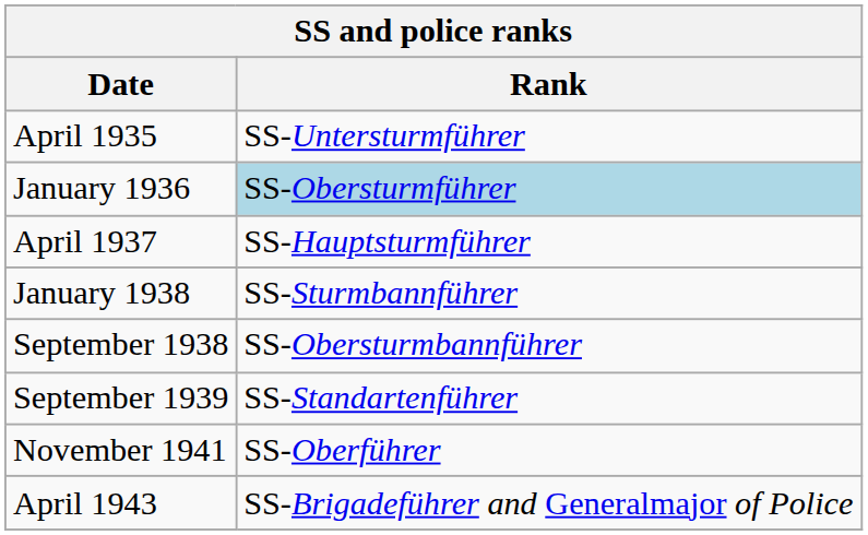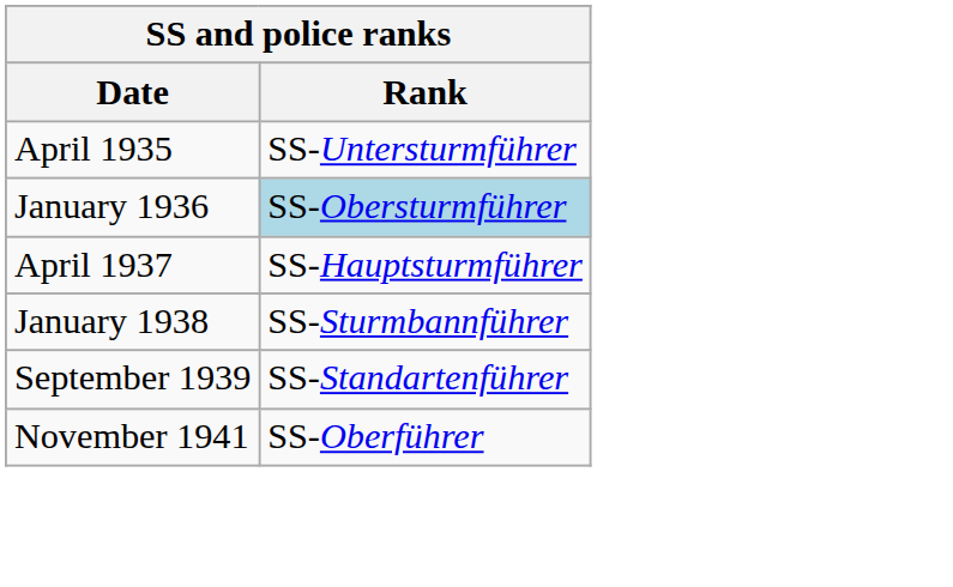- row: September 1938 | SS-Obersturmbannführer
- row: April 1943 | SS-Brigadeführer and Generalmajor of Police
